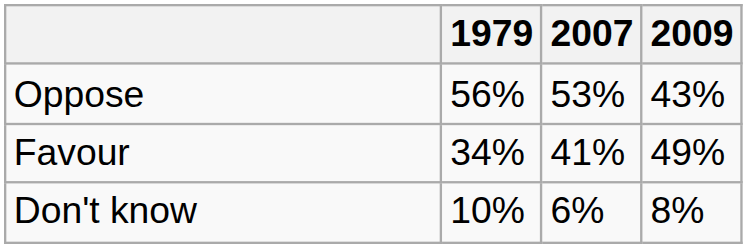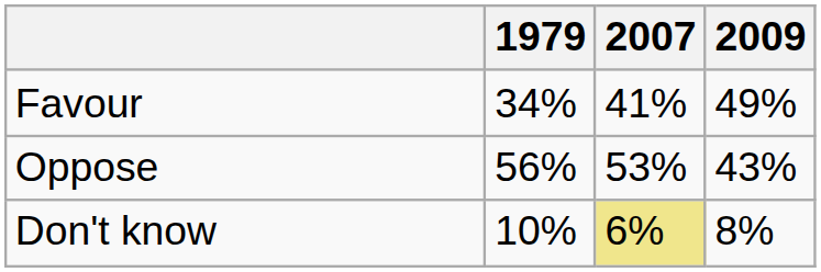rows swapped: Favour <-> Oppose
Don't know | 2007: no background -> khaki background
